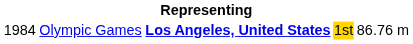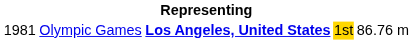Olympic Games | column 1: 1984 -> 1981
